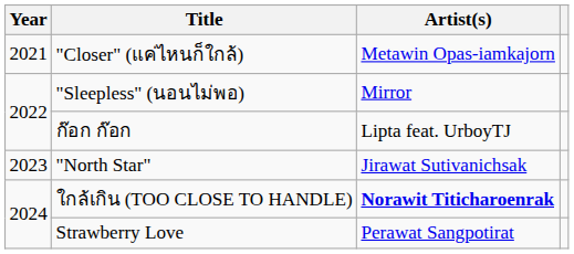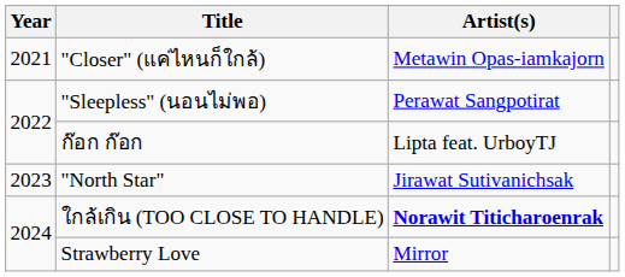"Sleepless" (นอนไม่พอ) | Artist(s): Mirror -> Perawat Sangpotirat
Strawberry Love | Artist(s): Perawat Sangpotirat -> Mirror
